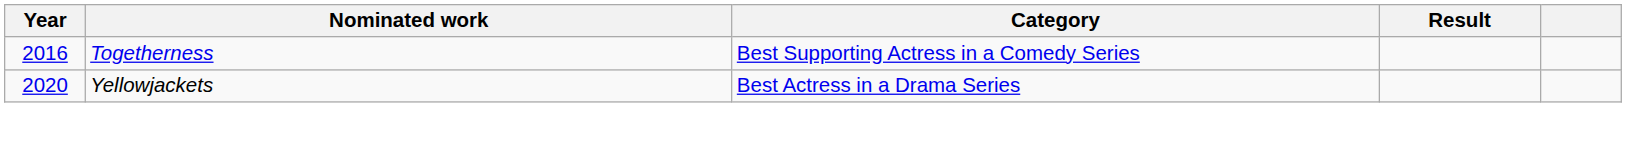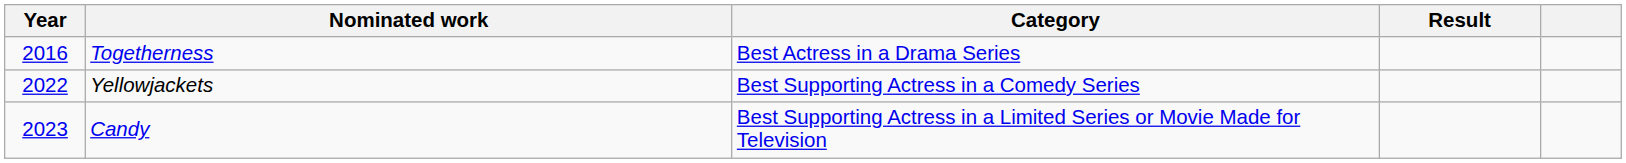Togetherness | Category: Best Supporting Actress in a Comedy Series -> Best Actress in a Drama Series
Yellowjackets | Year: 2020 -> 2022
Yellowjackets | Category: Best Actress in a Drama Series -> Best Supporting Actress in a Comedy Series
+ row: 2023 | Candy | Best Supporting Actress in a Limited Series or Movie Made for Television
